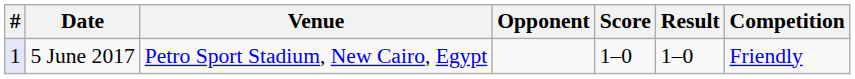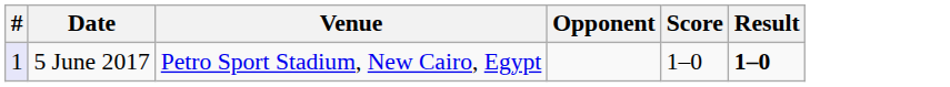- column: Competition | Friendly
5 June 2017 | Result: normal -> bold
